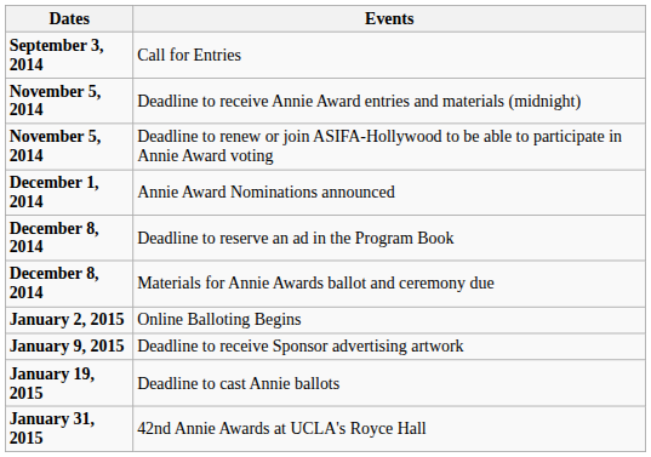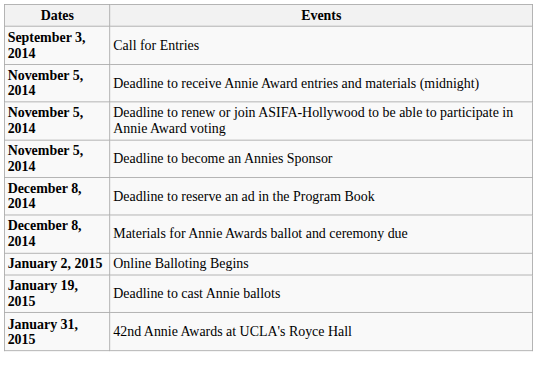+ row: November 5, 2014 | Deadline to become an Annies Sponsor
- row: December 1, 2014 | Annie Award Nominations announced
- row: January 9, 2015 | Deadline to receive Sponsor advertising artwork
